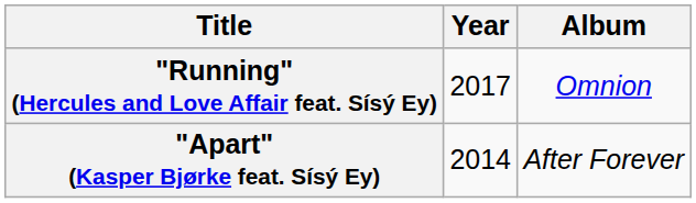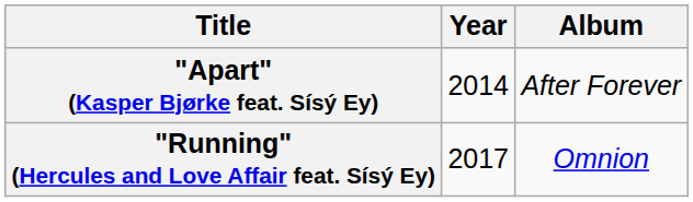rows swapped: "Apart" (Kasper Bjørke feat. Sísý Ey) <-> "Running" (Hercules and Love Affair feat. Sísý Ey)
